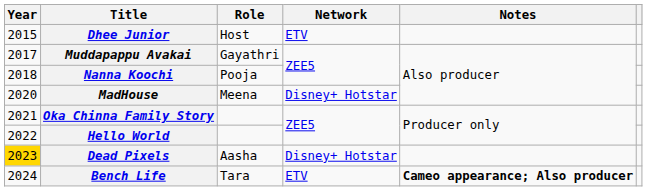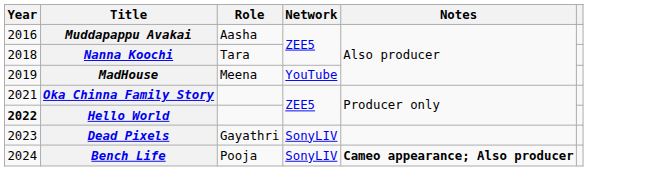- row: 2015 | Dhee Junior | Host | ETV
Muddapappu Avakai | Year: 2017 -> 2016
Muddapappu Avakai | Role: Gayathri -> Aasha
Nanna Koochi | Role: Pooja -> Tara
MadHouse | Year: 2020 -> 2019
MadHouse | Network: Disney+ Hotstar -> YouTube
Hello World | Year: normal -> bold
Dead Pixels | Year: gold background -> no background
Dead Pixels | Role: Aasha -> Gayathri
Dead Pixels | Network: Disney+ Hotstar -> SonyLIV
Bench Life | Role: Tara -> Pooja
Bench Life | Network: ETV -> SonyLIV
